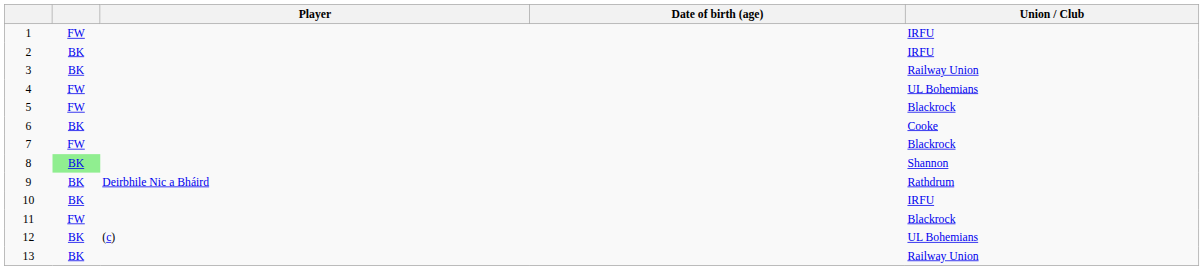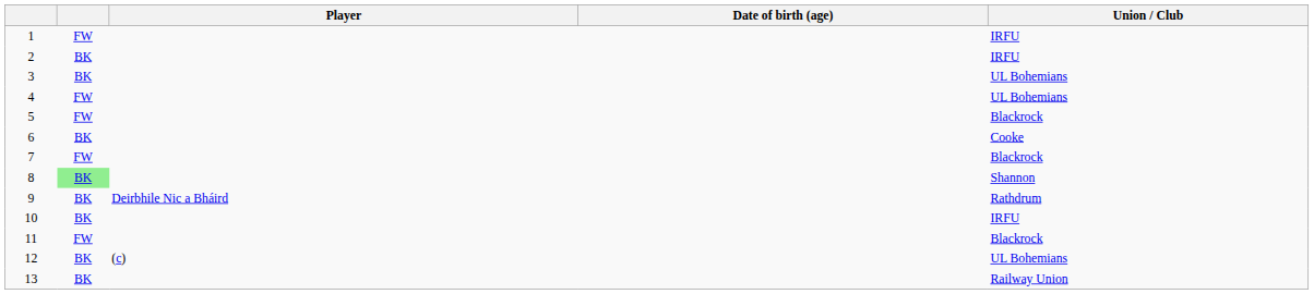3 | Union / Club: Railway Union -> UL Bohemians
